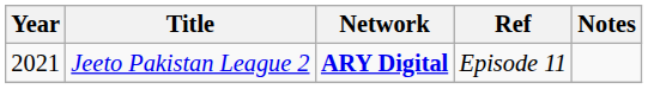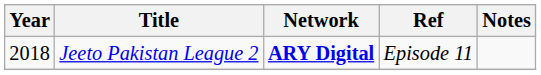Jeeto Pakistan League 2 | Year: 2021 -> 2018
